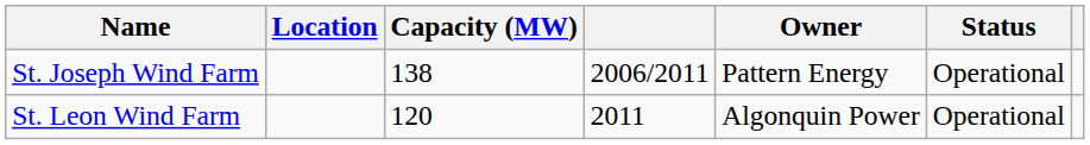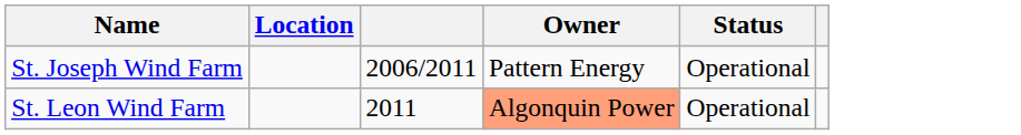- column: Capacity (MW) | 138 | 120
St. Leon Wind Farm | Owner: no background -> lightsalmon background
